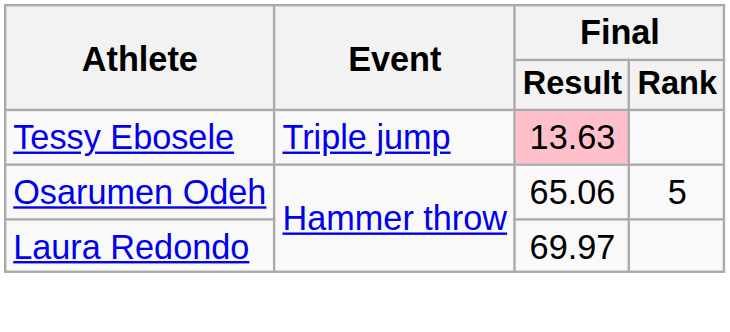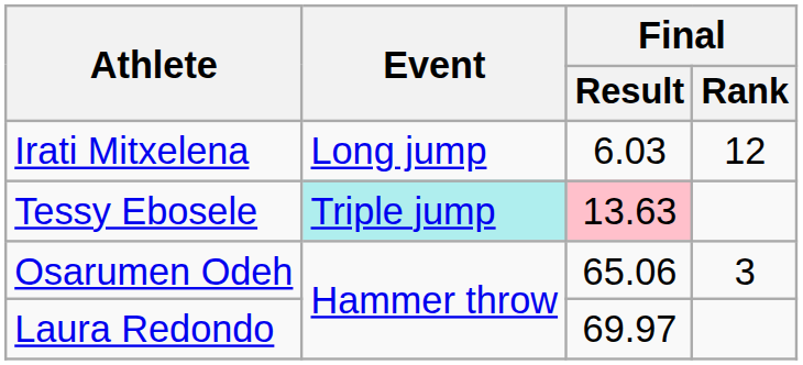+ row: Irati Mitxelena | Long jump | 6.03 | 12
Tessy Ebosele | Event: no background -> paleturquoise background
Osarumen Odeh | Final / Rank: 5 -> 3
